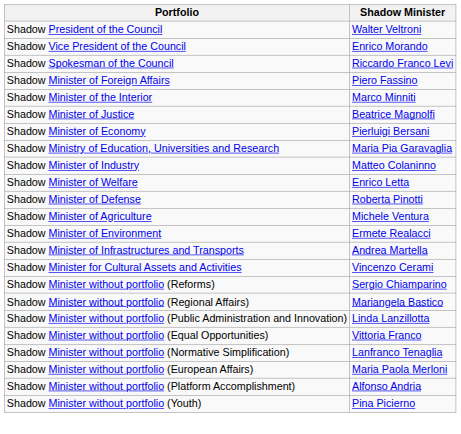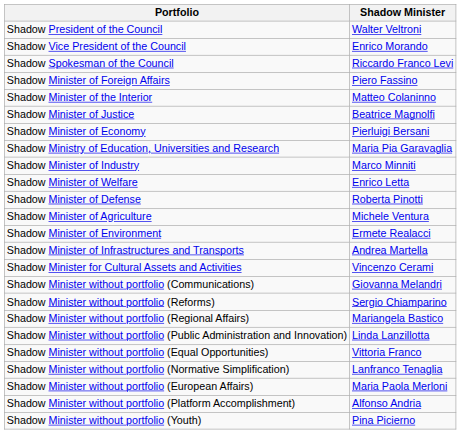Shadow Minister of the Interior | Shadow Minister: Marco Minniti -> Matteo Colaninno
Shadow Minister of Industry | Shadow Minister: Matteo Colaninno -> Marco Minniti
+ row: Shadow Minister without portfolio (Communications) | Giovanna Melandri
